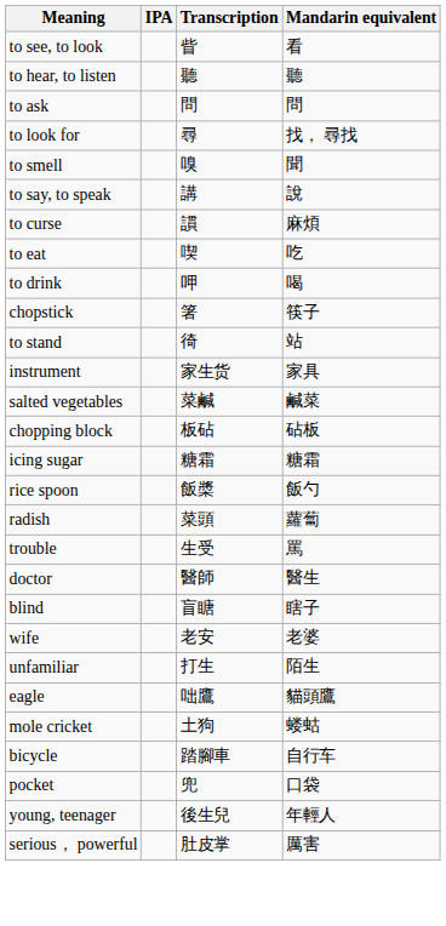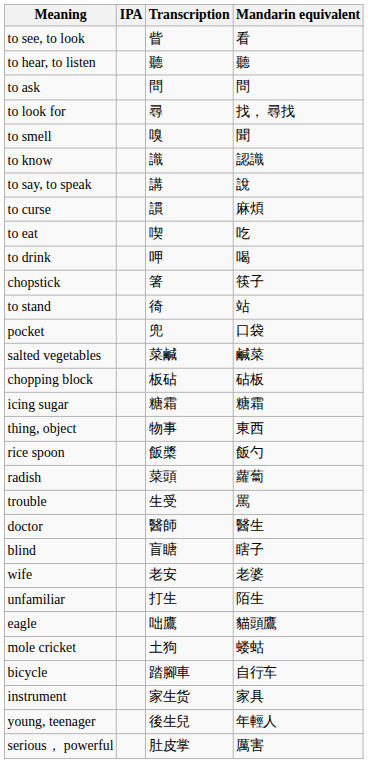+ row: to know | 識 | 認識
rows swapped: pocket <-> instrument
+ row: thing, object | 物事 | 東西
